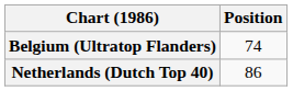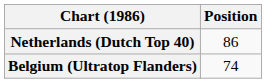rows swapped: Belgium (Ultratop Flanders) <-> Netherlands (Dutch Top 40)
